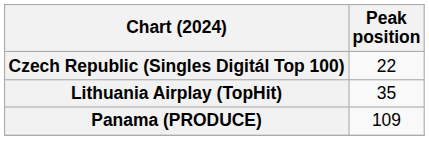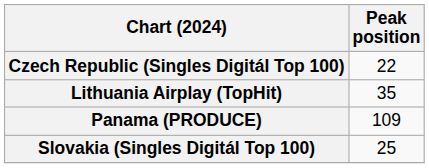+ row: Slovakia (Singles Digitál Top 100) | 25
